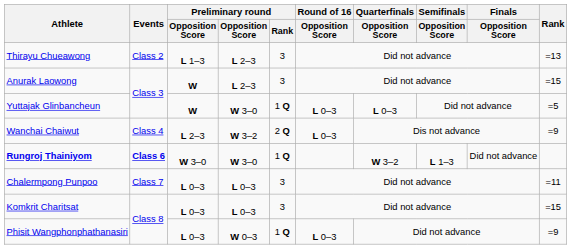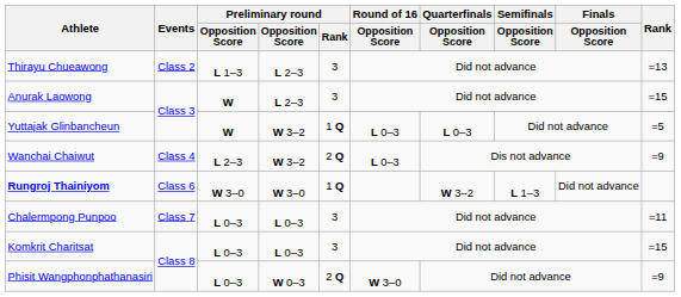Yuttajak Glinbancheun | column 4: W 3–0 -> W 3–2
Rungroj Thainiyom | Events: bold -> normal
Phisit Wangphonphathanasiri | Preliminary round / Rank: 1 Q -> 2 Q
Phisit Wangphonphathanasiri | Round of 16 / Opposition Score: L 0–3 -> W 3–0
